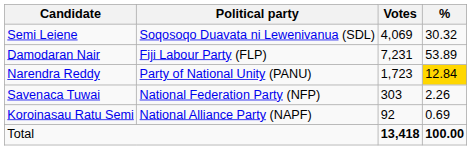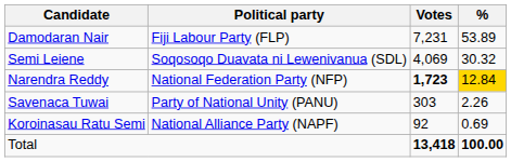rows swapped: Damodaran Nair <-> Semi Leiene
Narendra Reddy | Political party: Party of National Unity (PANU) -> National Federation Party (NFP)
Narendra Reddy | Votes: normal -> bold
Savenaca Tuwai | Political party: National Federation Party (NFP) -> Party of National Unity (PANU)
